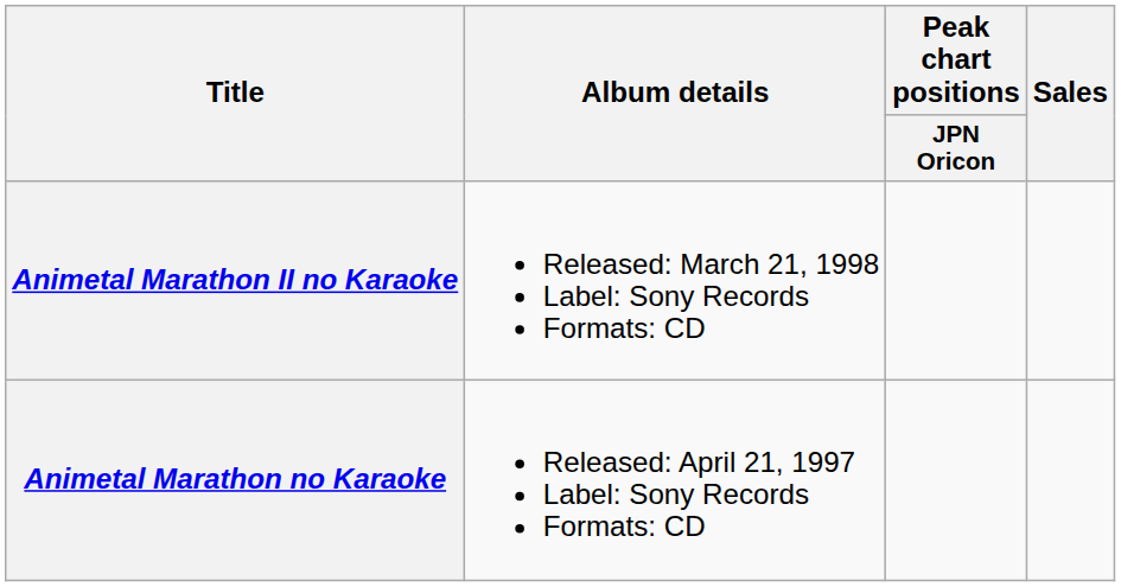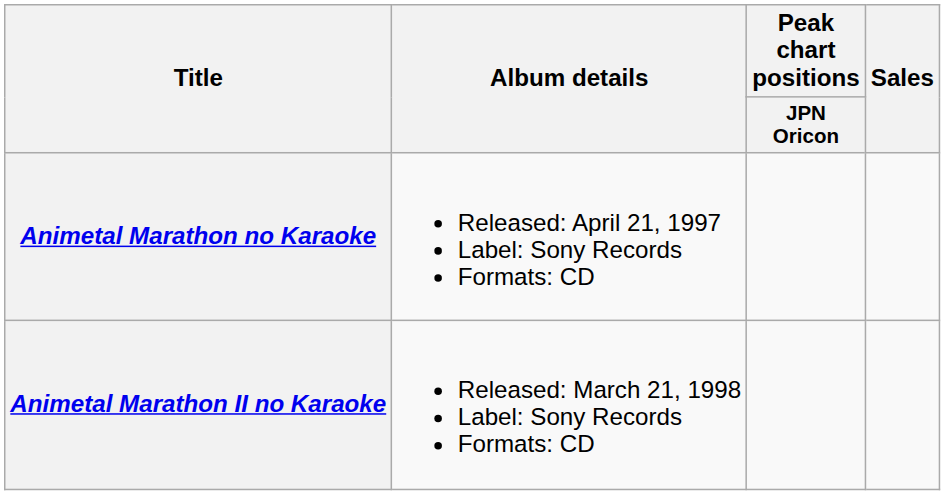rows swapped: Animetal Marathon no Karaoke <-> Animetal Marathon II no Karaoke
